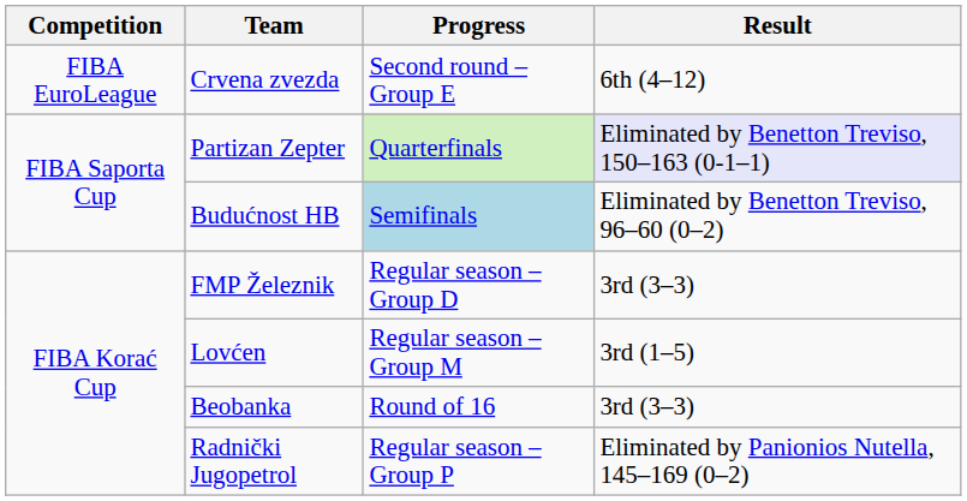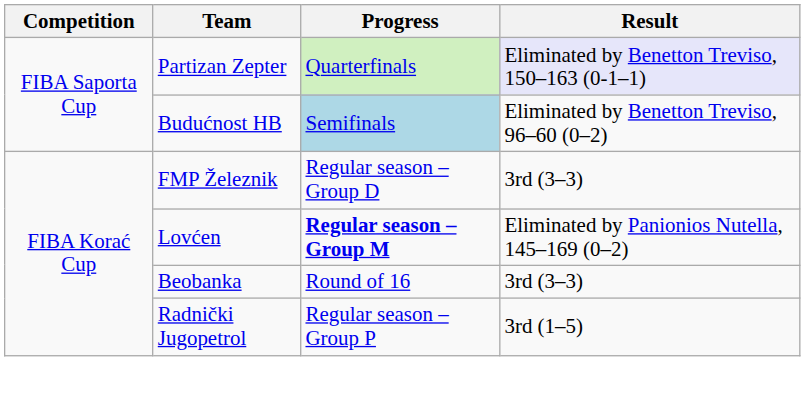- row: FIBA EuroLeague | Crvena zvezda | Second round – Group E | 6th (4–12)
Lovćen | Progress: normal -> bold
Lovćen | Result: 3rd (1–5) -> Eliminated by Panionios Nutella, 145–169 (0–2)
Radnički Jugopetrol | Result: Eliminated by Panionios Nutella, 145–169 (0–2) -> 3rd (1–5)
